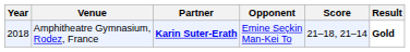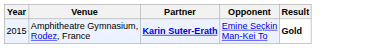- column: Score | 21–18, 21–14
Amphitheatre Gymnasium, Rodez, France | Year: 2018 -> 2015
